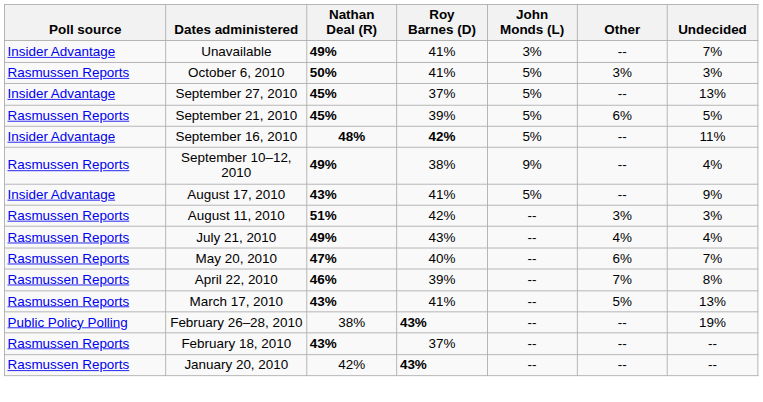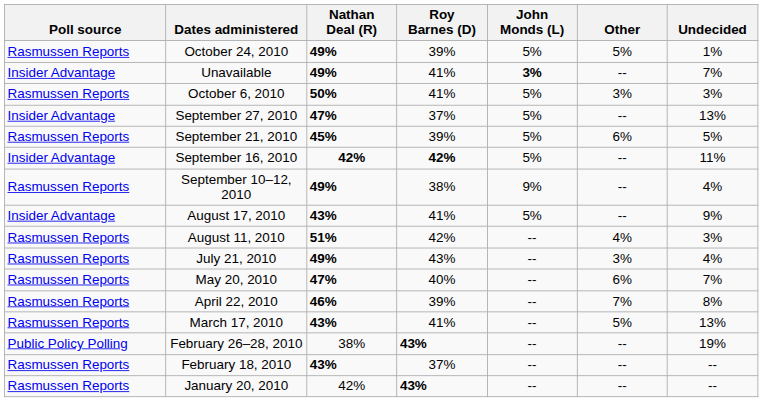+ row: Rasmussen Reports | October 24, 2010 | 49% | 39% | 5% | 5% | 1%
Unavailable | John Monds (L): normal -> bold
September 27, 2010 | Nathan Deal (R): 45% -> 47%
September 16, 2010 | Nathan Deal (R): 48% -> 42%
August 11, 2010 | Other: 3% -> 4%
July 21, 2010 | Other: 4% -> 3%
